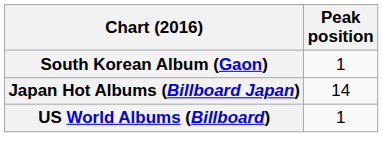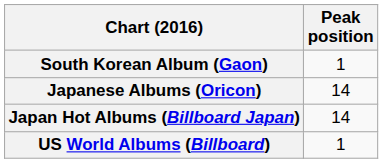+ row: Japanese Albums (Oricon) | 14
